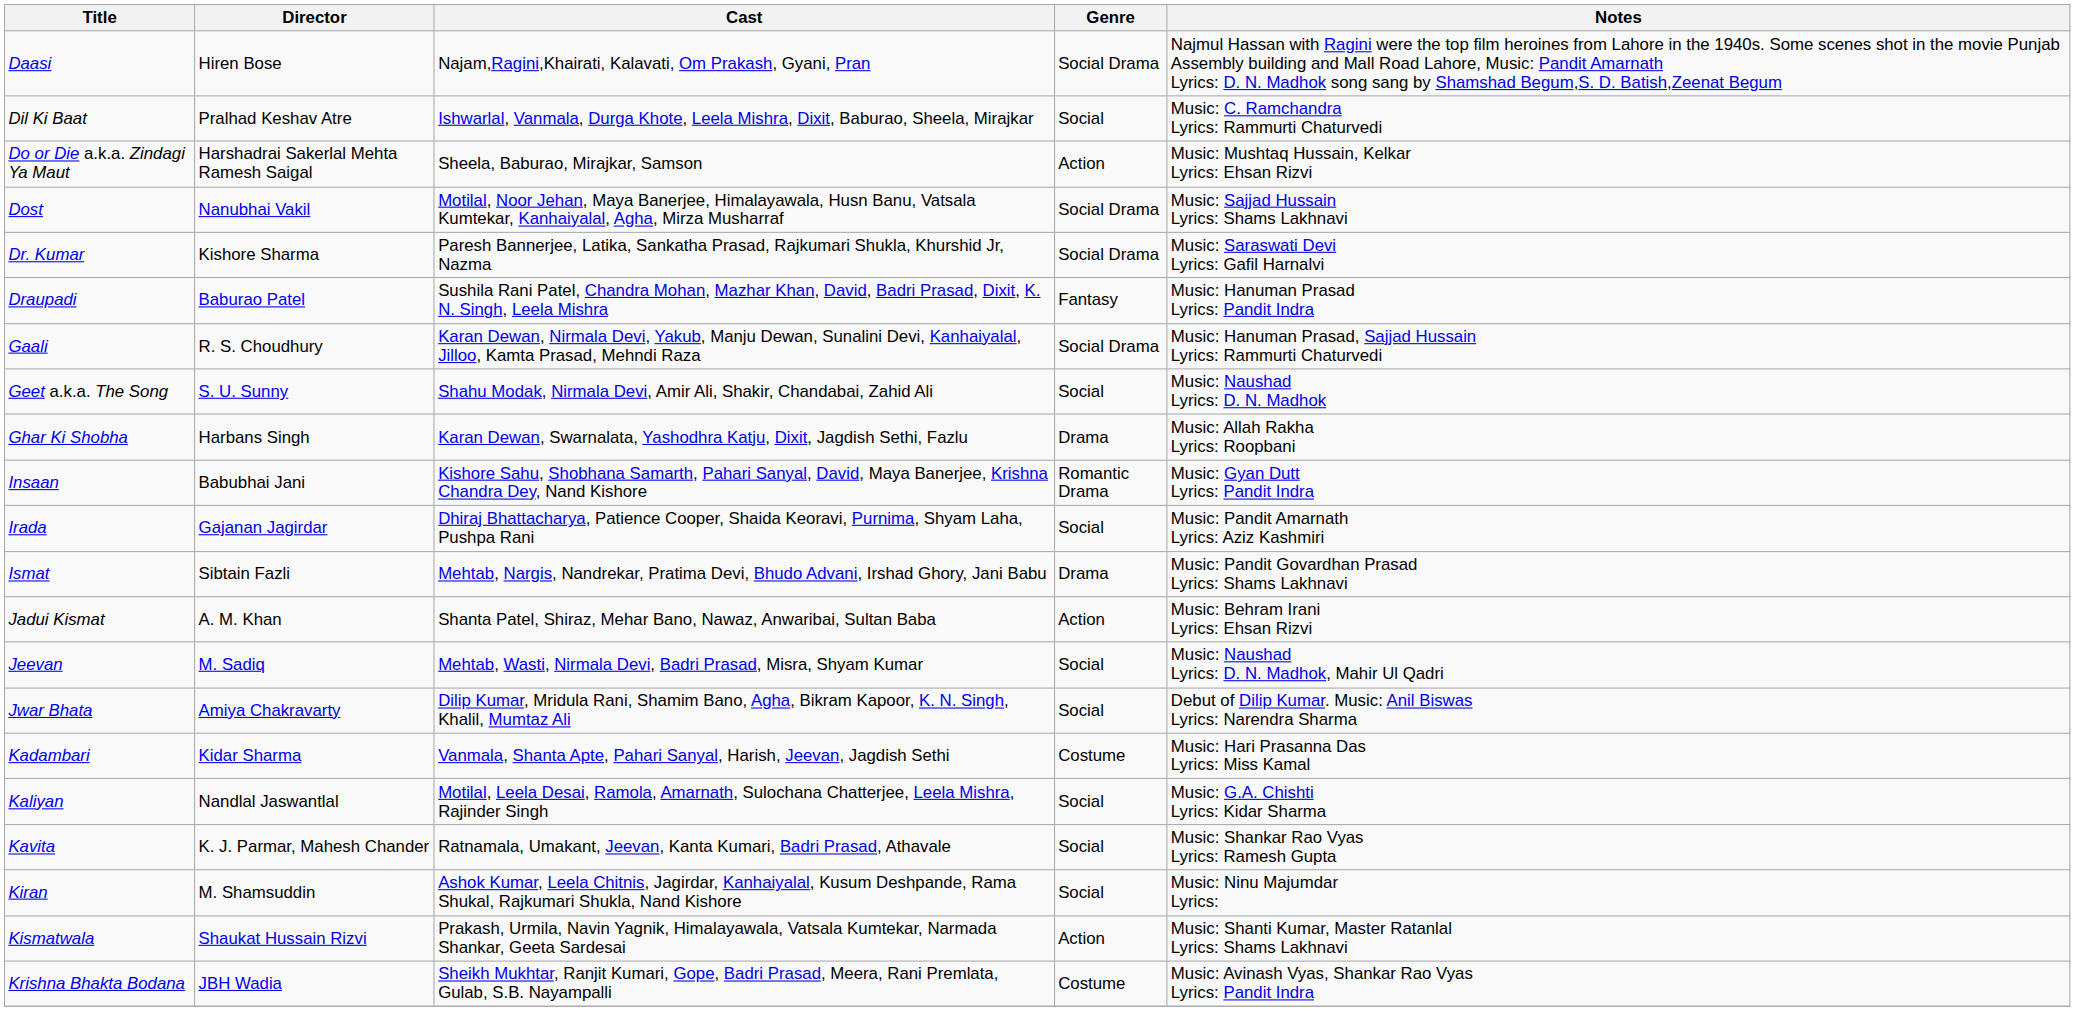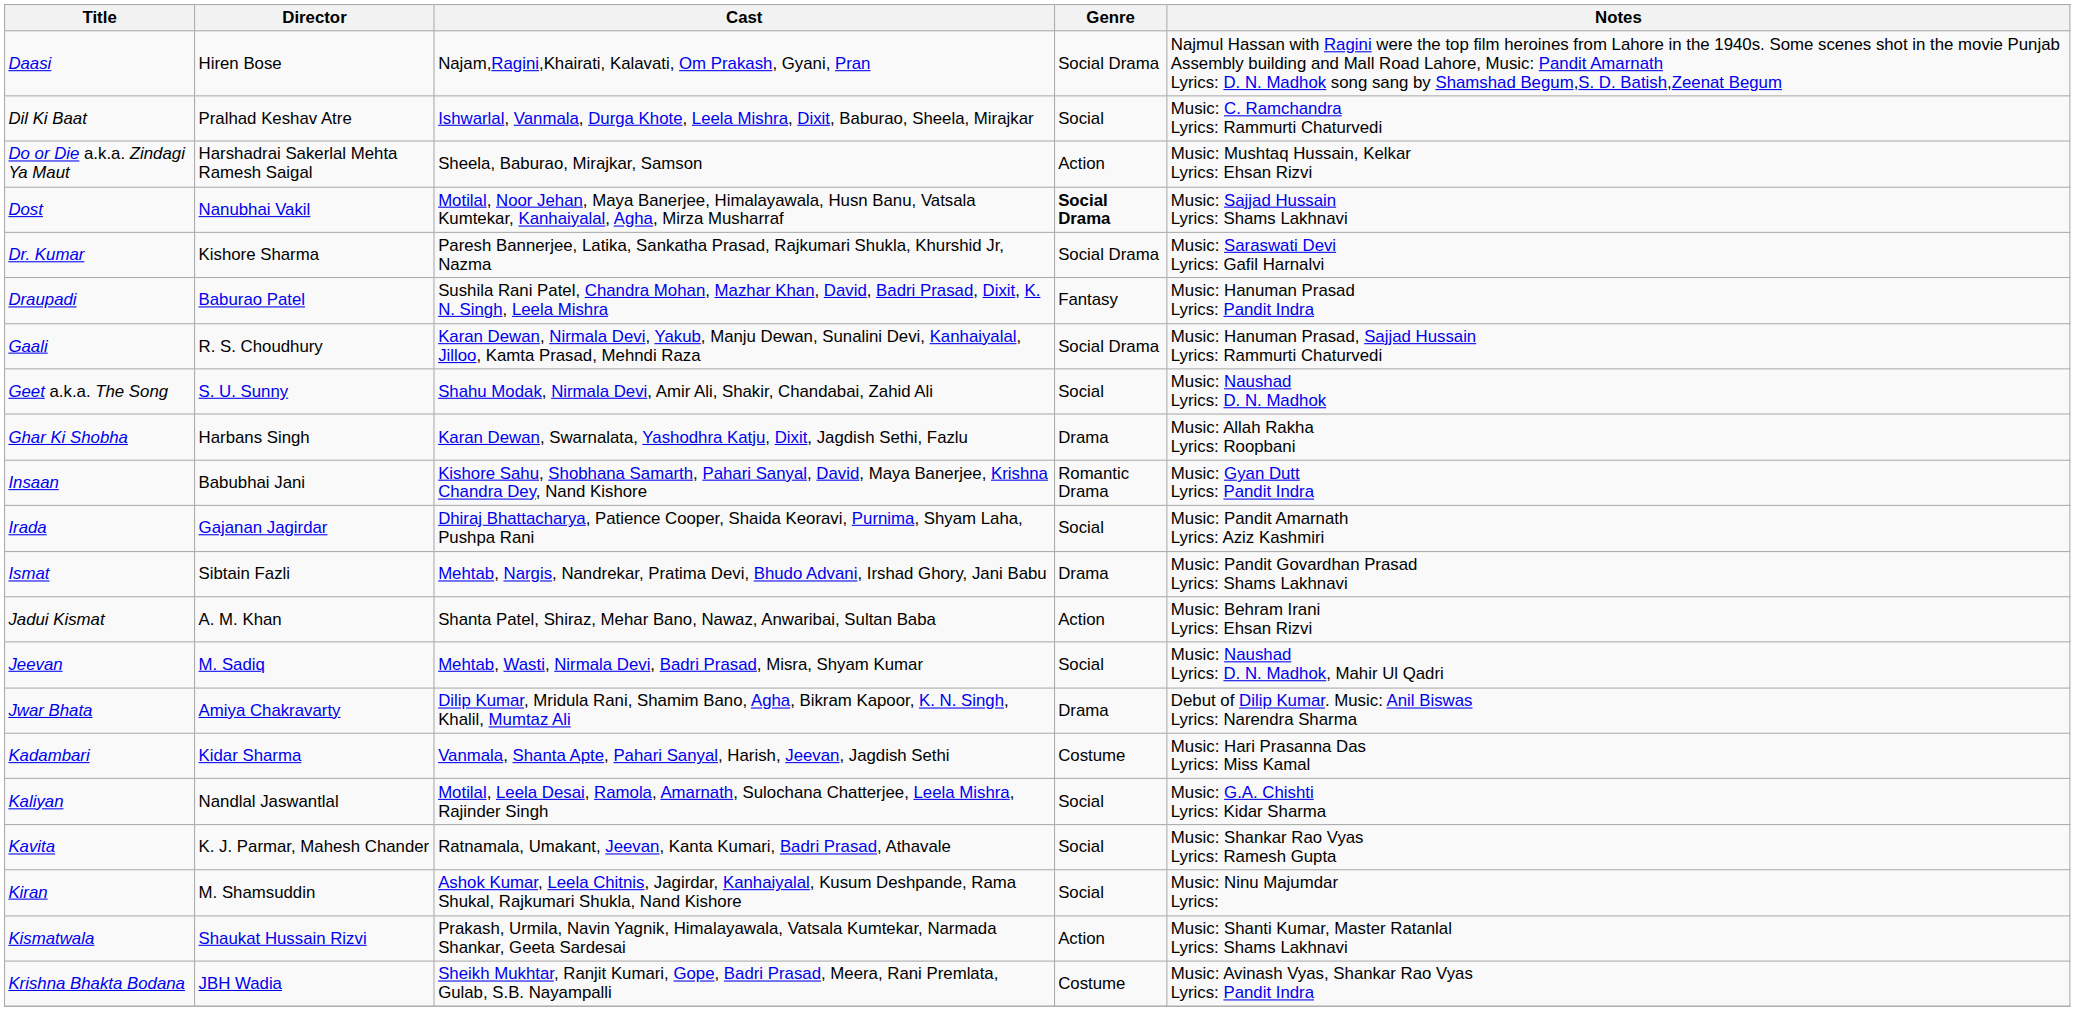Dost | Genre: normal -> bold
Jwar Bhata | Genre: Social -> Drama
